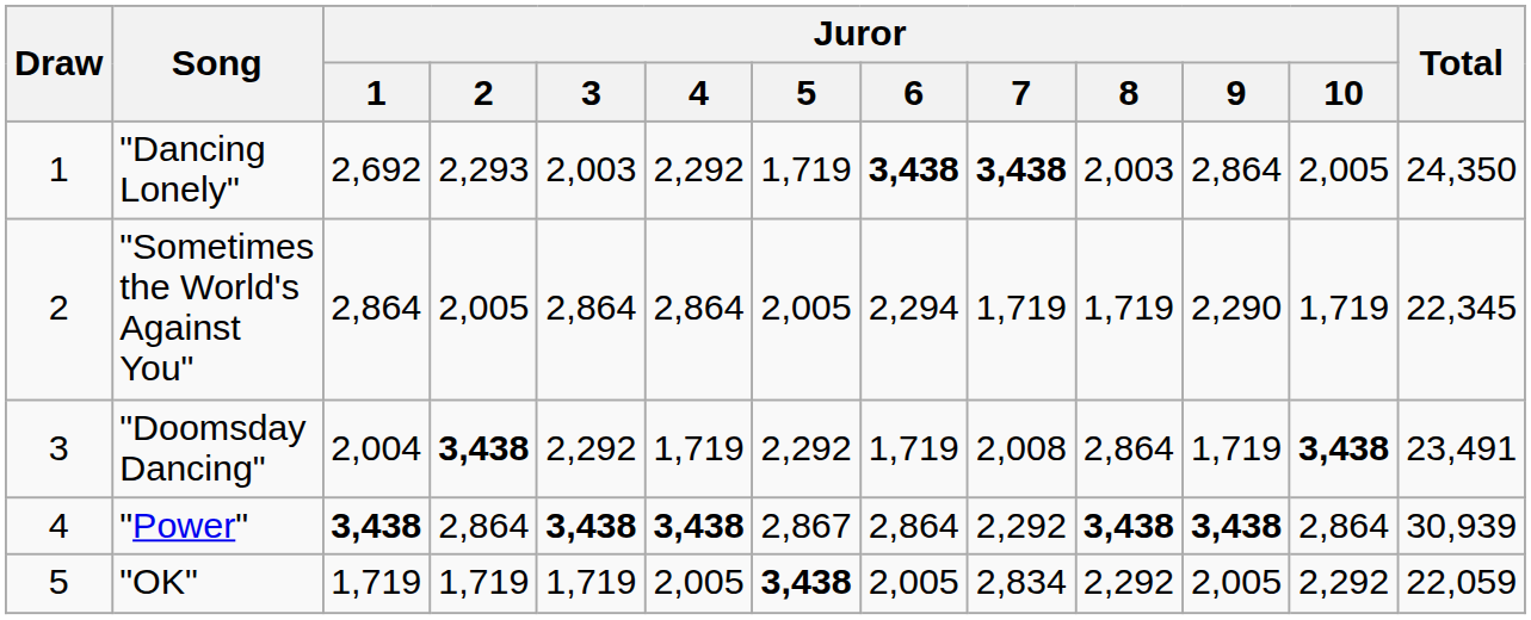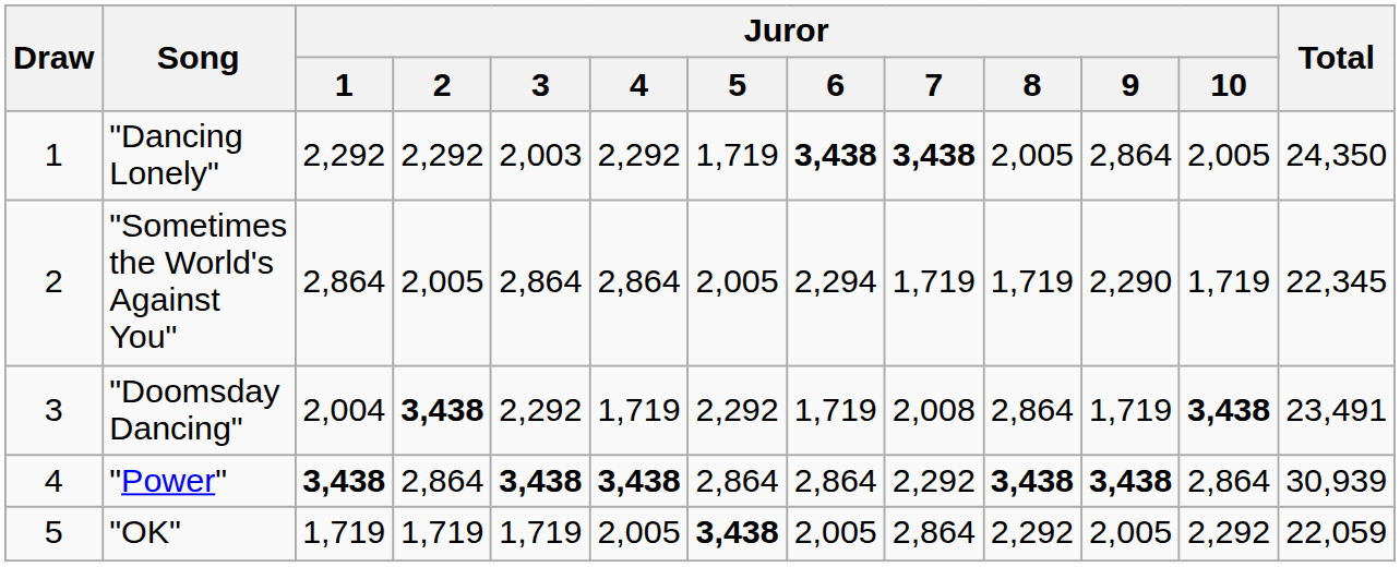"Dancing Lonely" | Juror / 1: 2,692 -> 2,292
"Dancing Lonely" | Juror / 2: 2,293 -> 2,292
"Dancing Lonely" | Juror / 8: 2,003 -> 2,005
"Power" | Juror / 5: 2,867 -> 2,864
"OK" | Juror / 7: 2,834 -> 2,864
